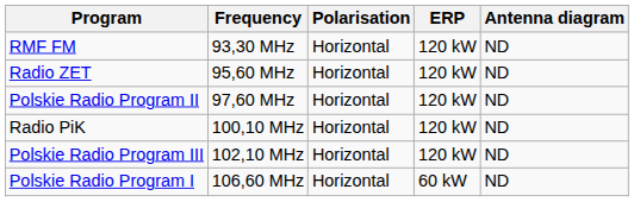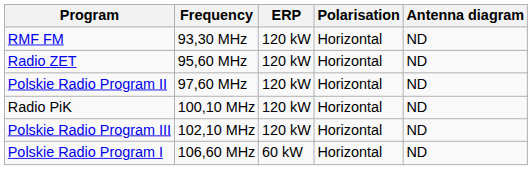columns swapped: ERP <-> Polarisation
